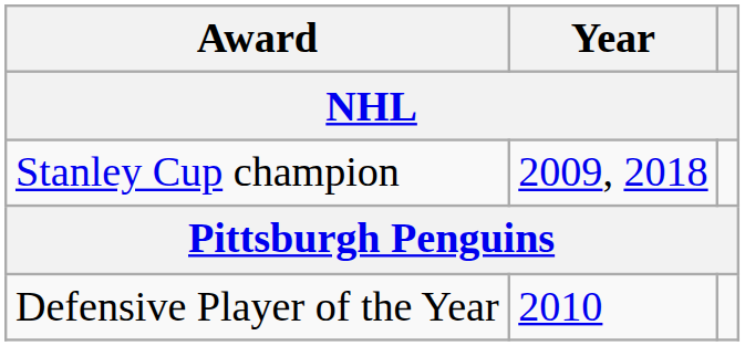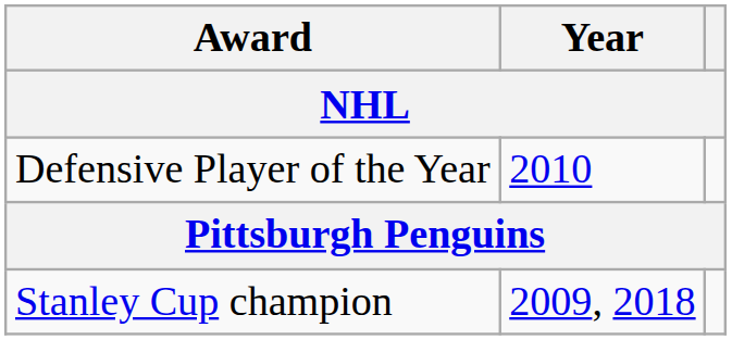rows swapped: Stanley Cup champion <-> Defensive Player of the Year
